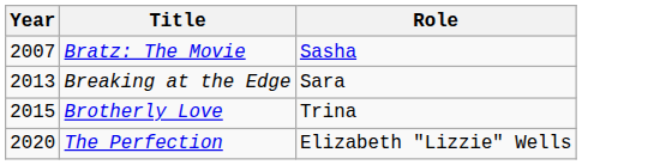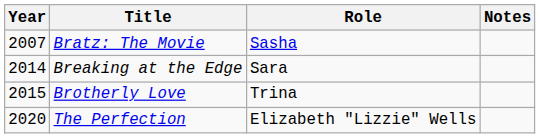+ column: Notes
Breaking at the Edge | Year: 2013 -> 2014
